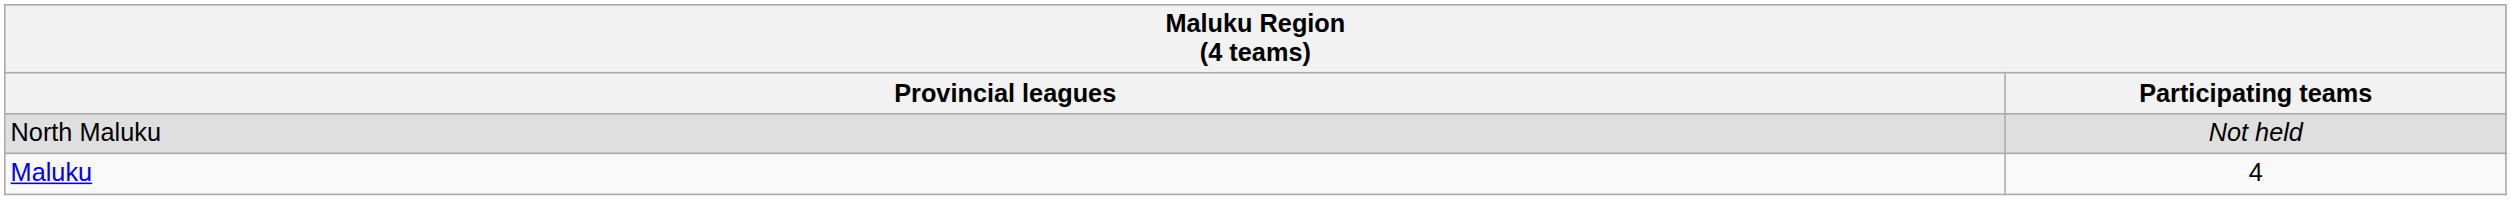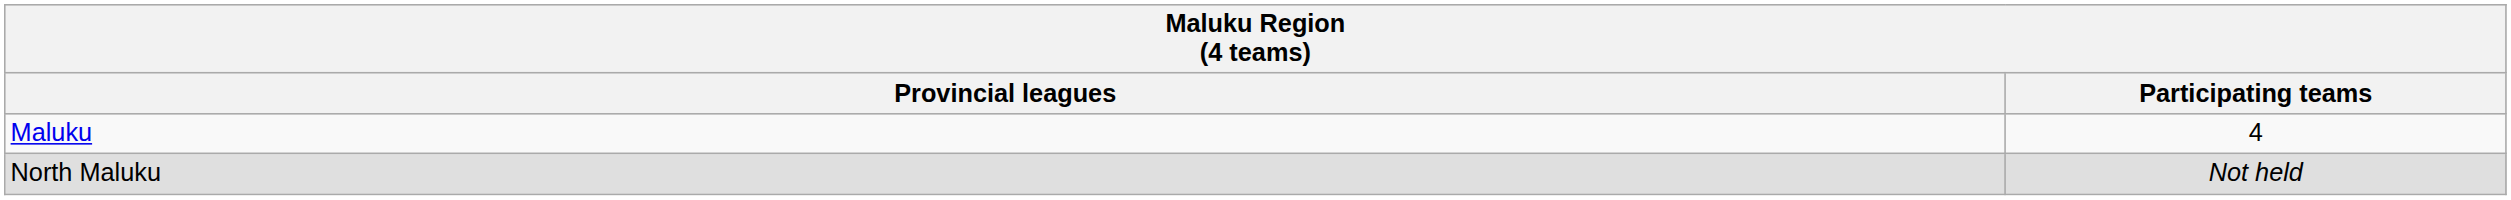rows swapped: Maluku <-> North Maluku
